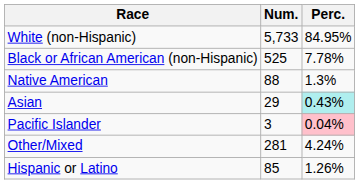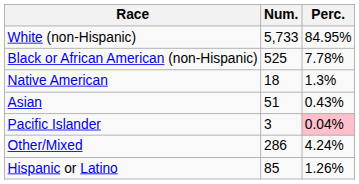Native American | Num.: 88 -> 18
Asian | Num.: 29 -> 51
Asian | Perc.: paleturquoise background -> no background
Other/Mixed | Num.: 281 -> 286
